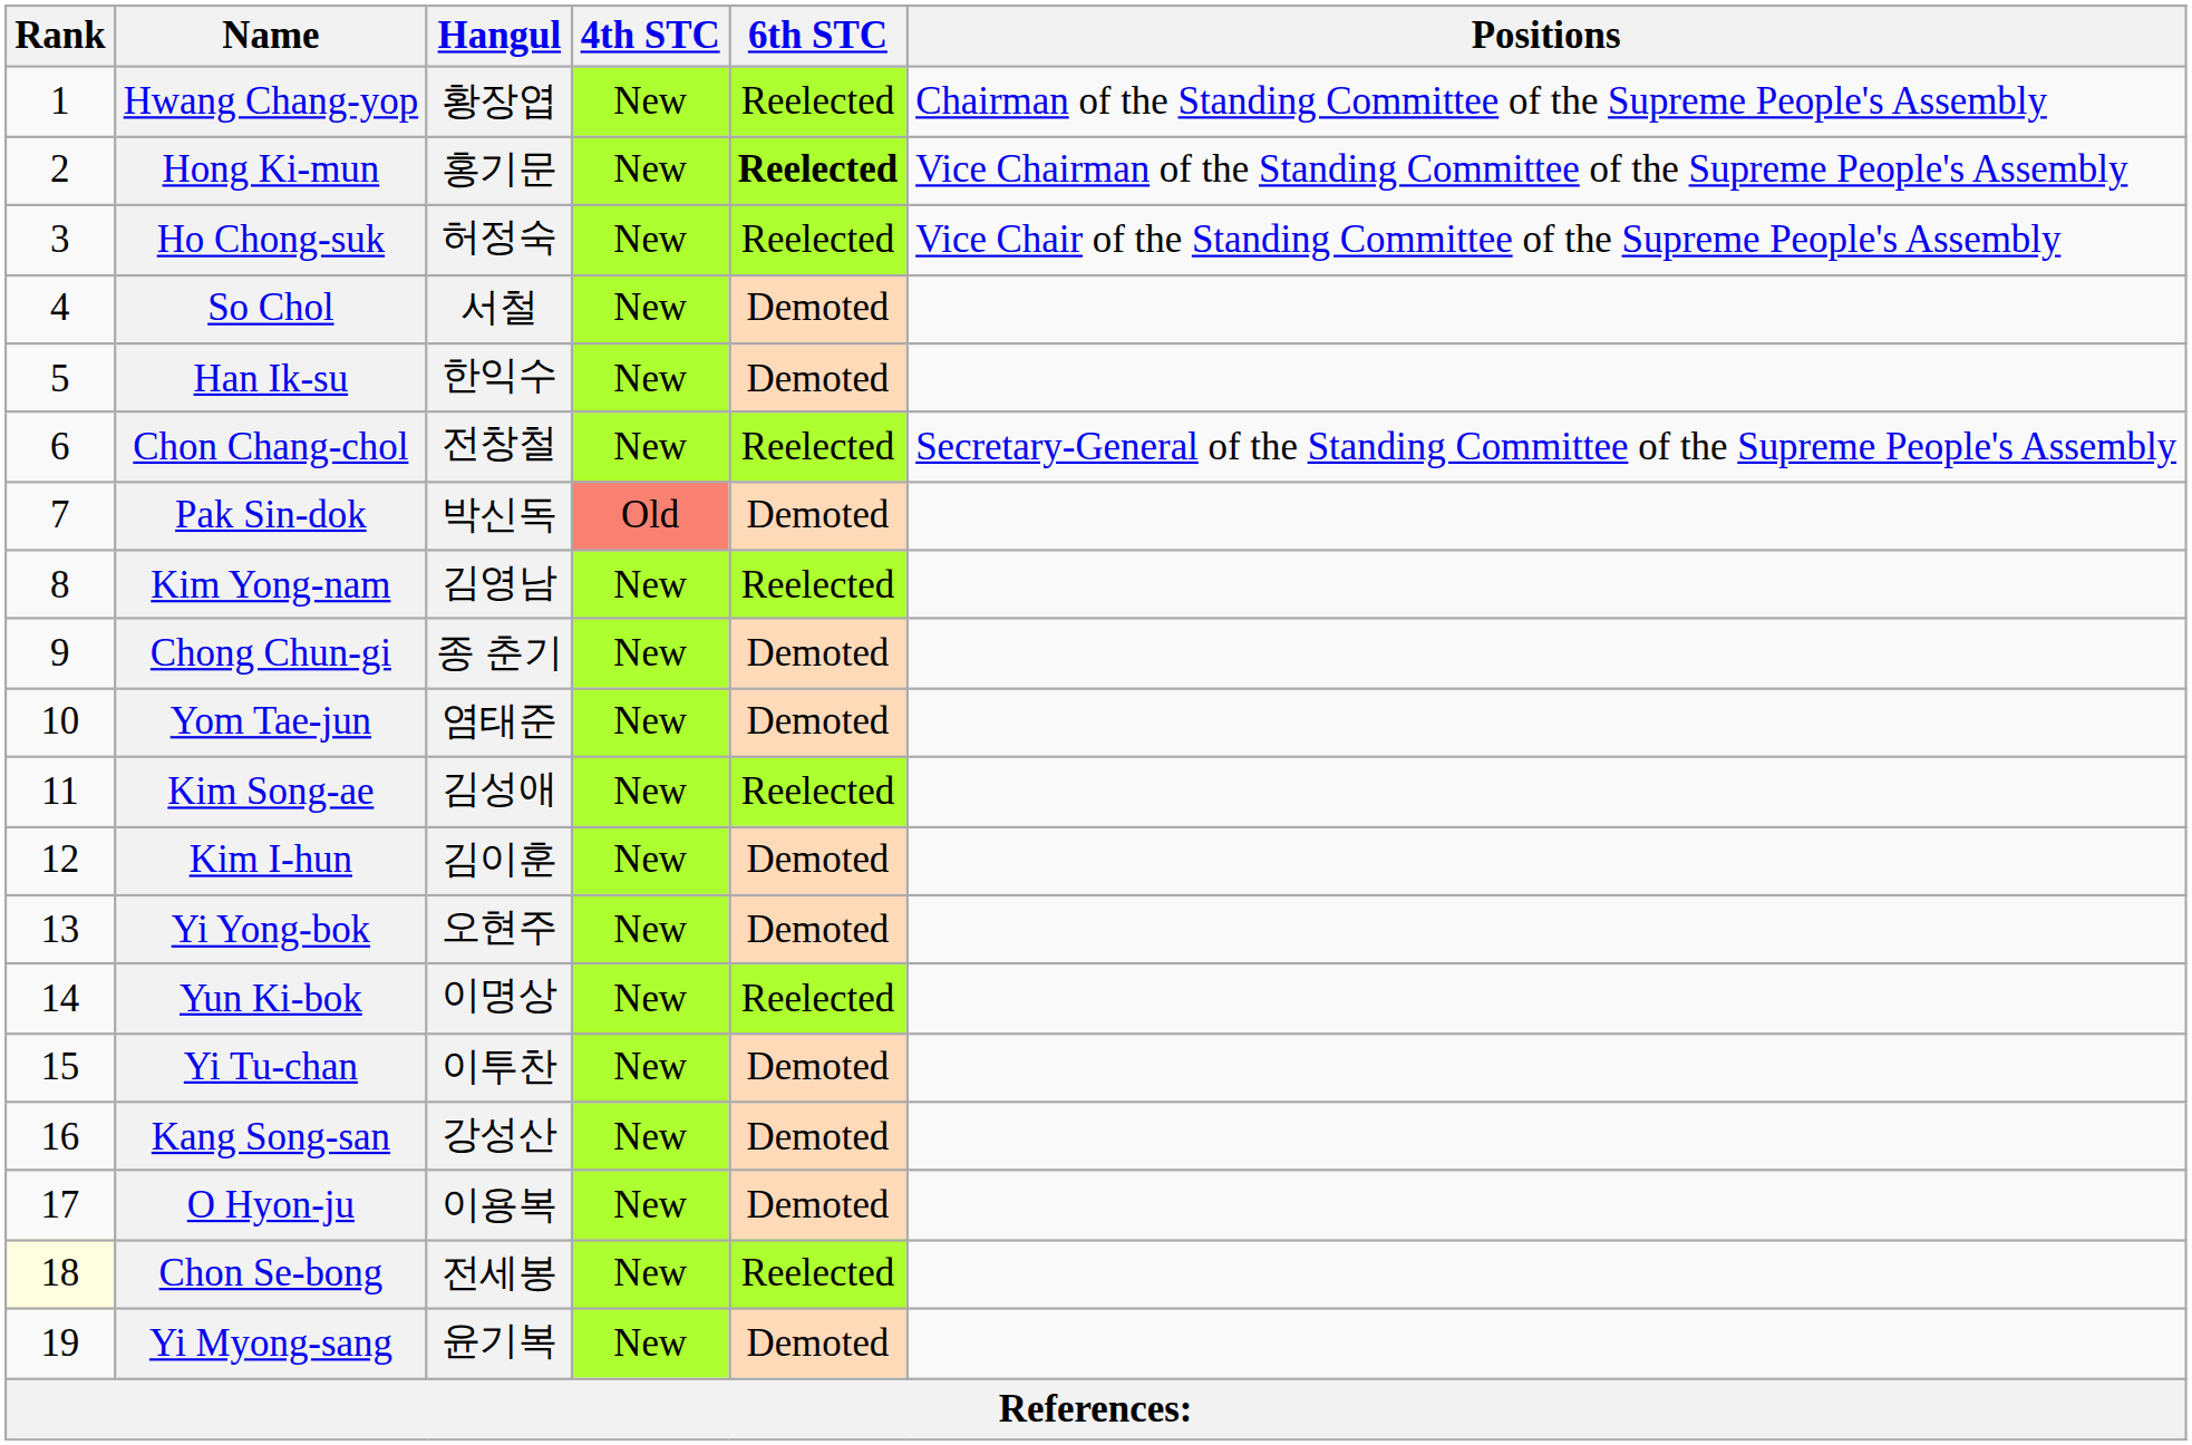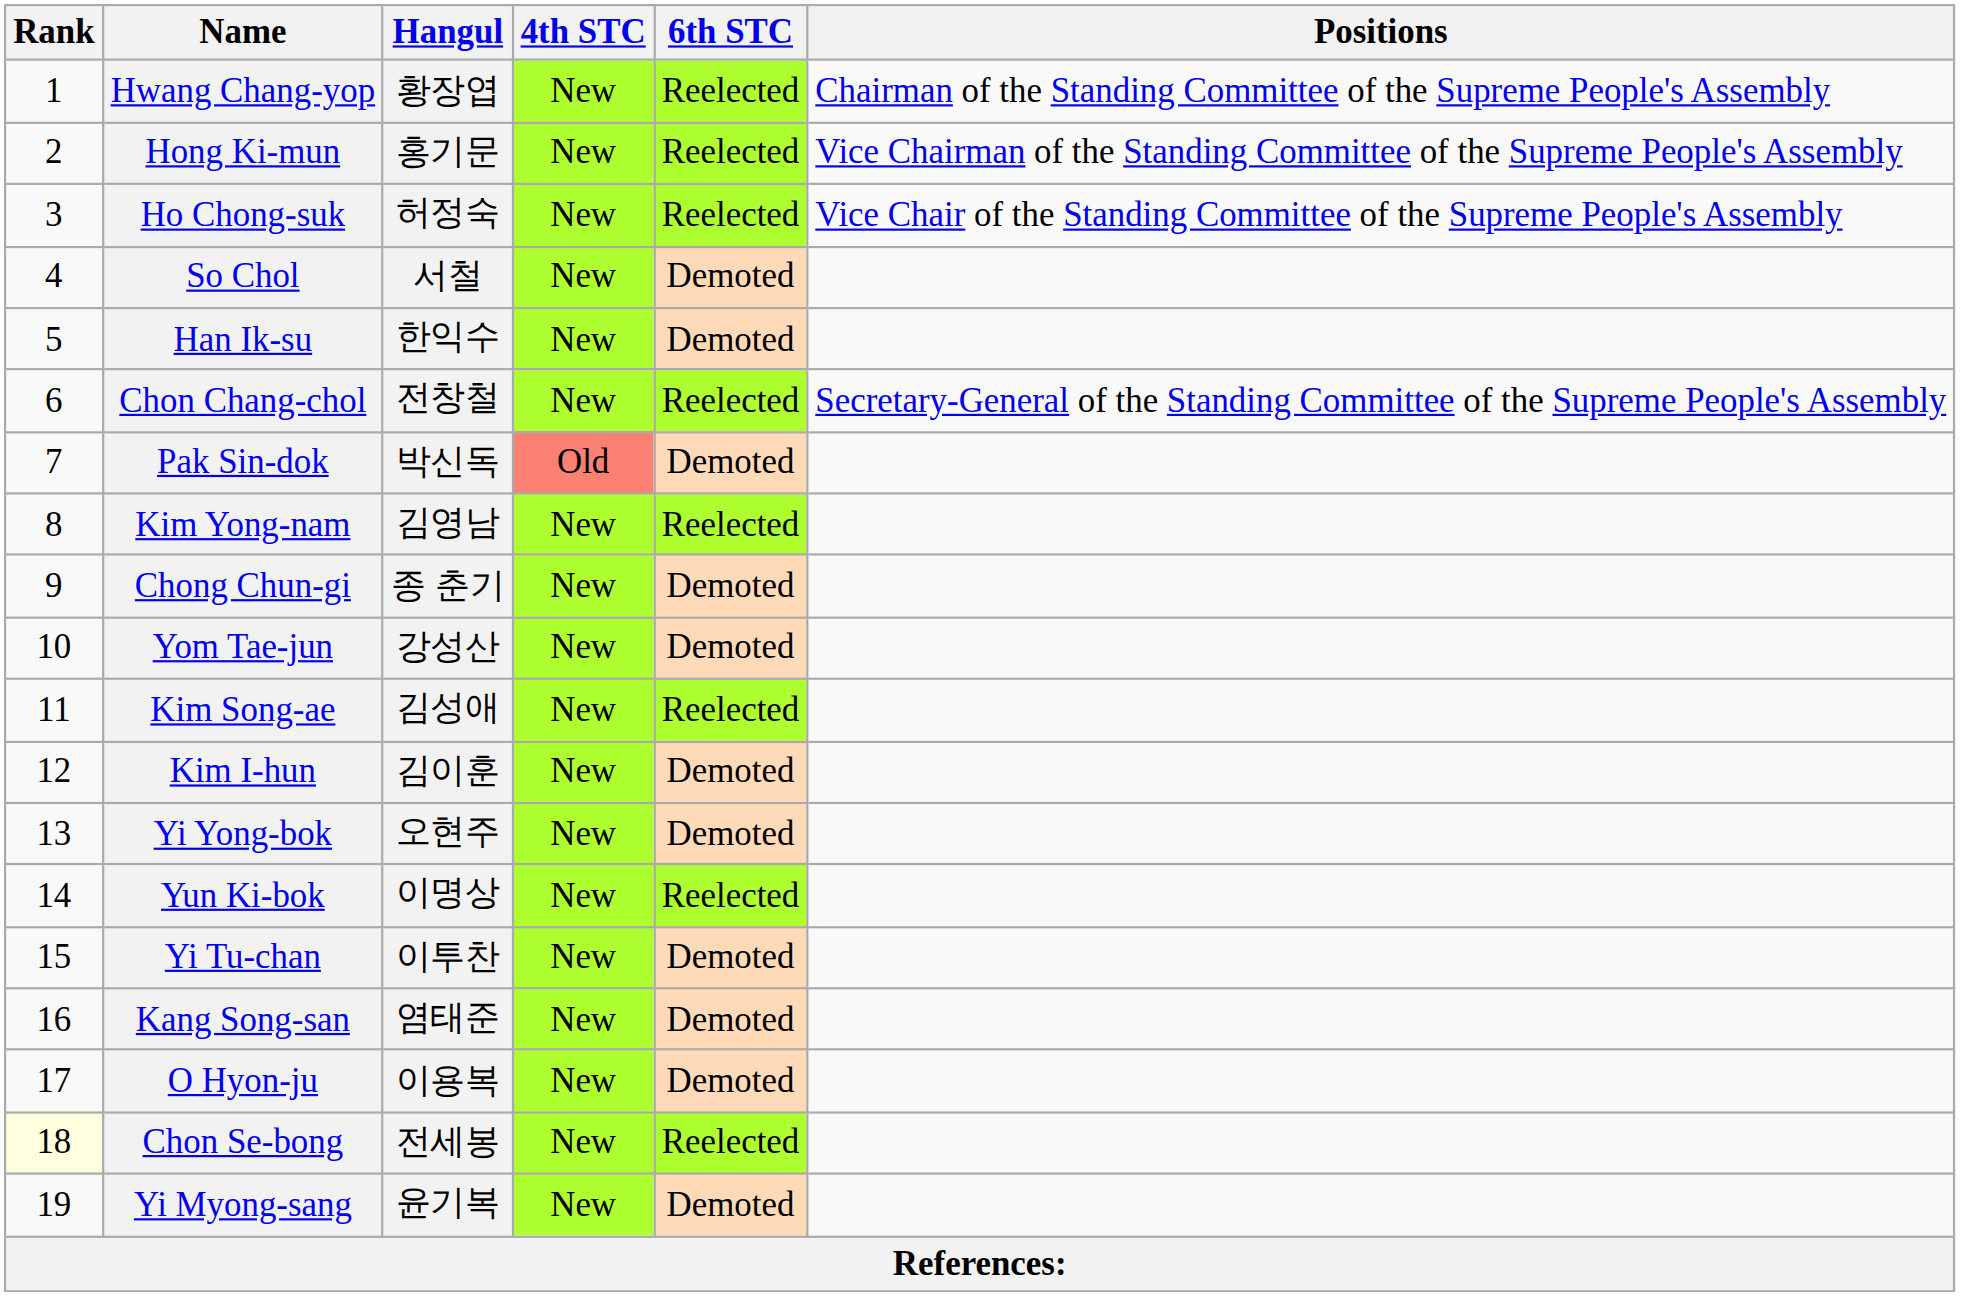Hong Ki-mun | 6th STC: bold -> normal
Yom Tae-jun | Hangul: 염태준 -> 강성산
Kang Song-san | Hangul: 강성산 -> 염태준
